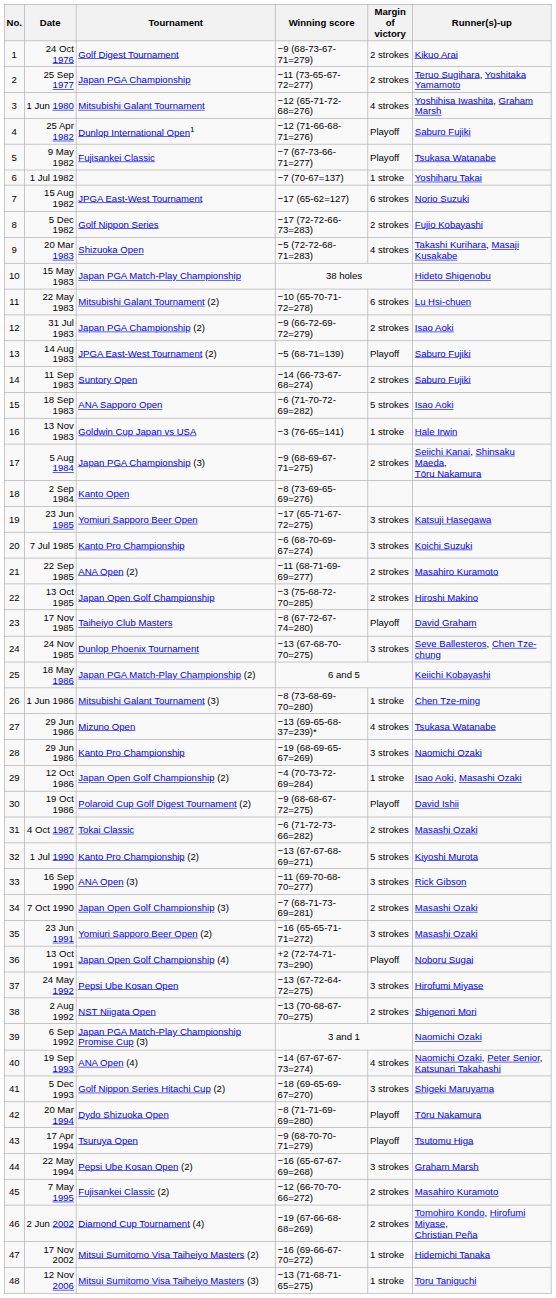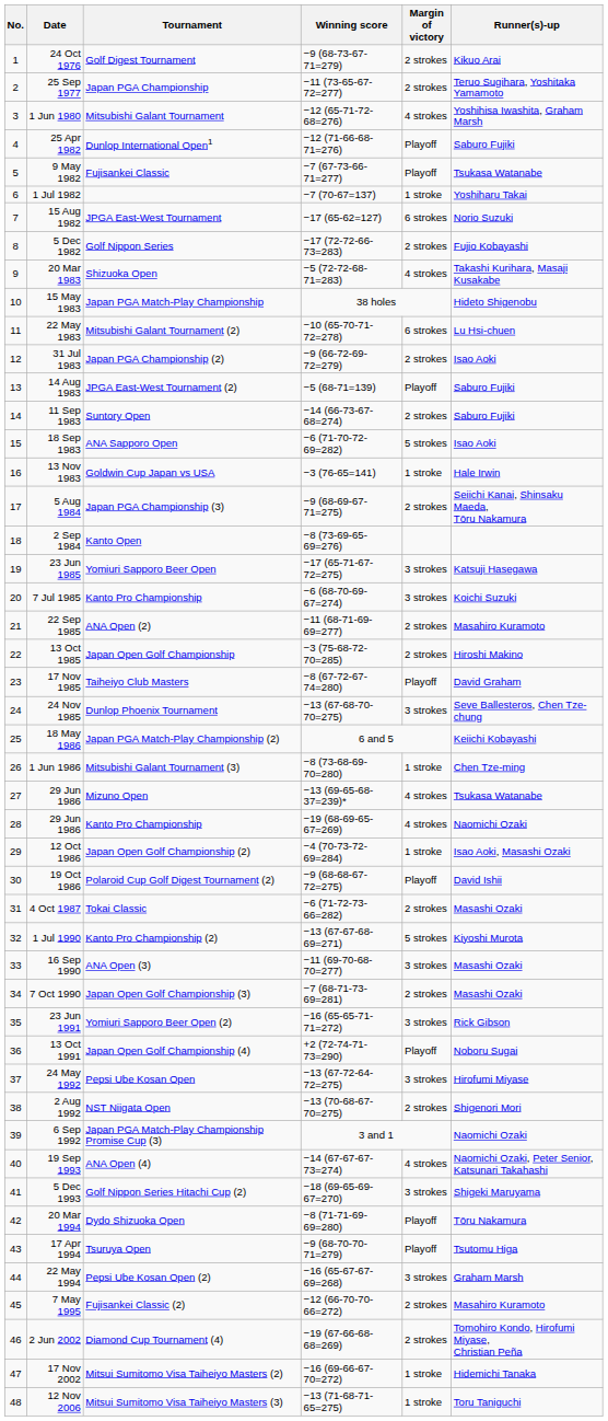29 Jun 1986 / Kanto Pro Championship | Margin of victory: 3 strokes -> 4 strokes
16 Sep 1990 | Runner(s)-up: Rick Gibson -> Masashi Ozaki
23 Jun 1991 | Runner(s)-up: Masashi Ozaki -> Rick Gibson
